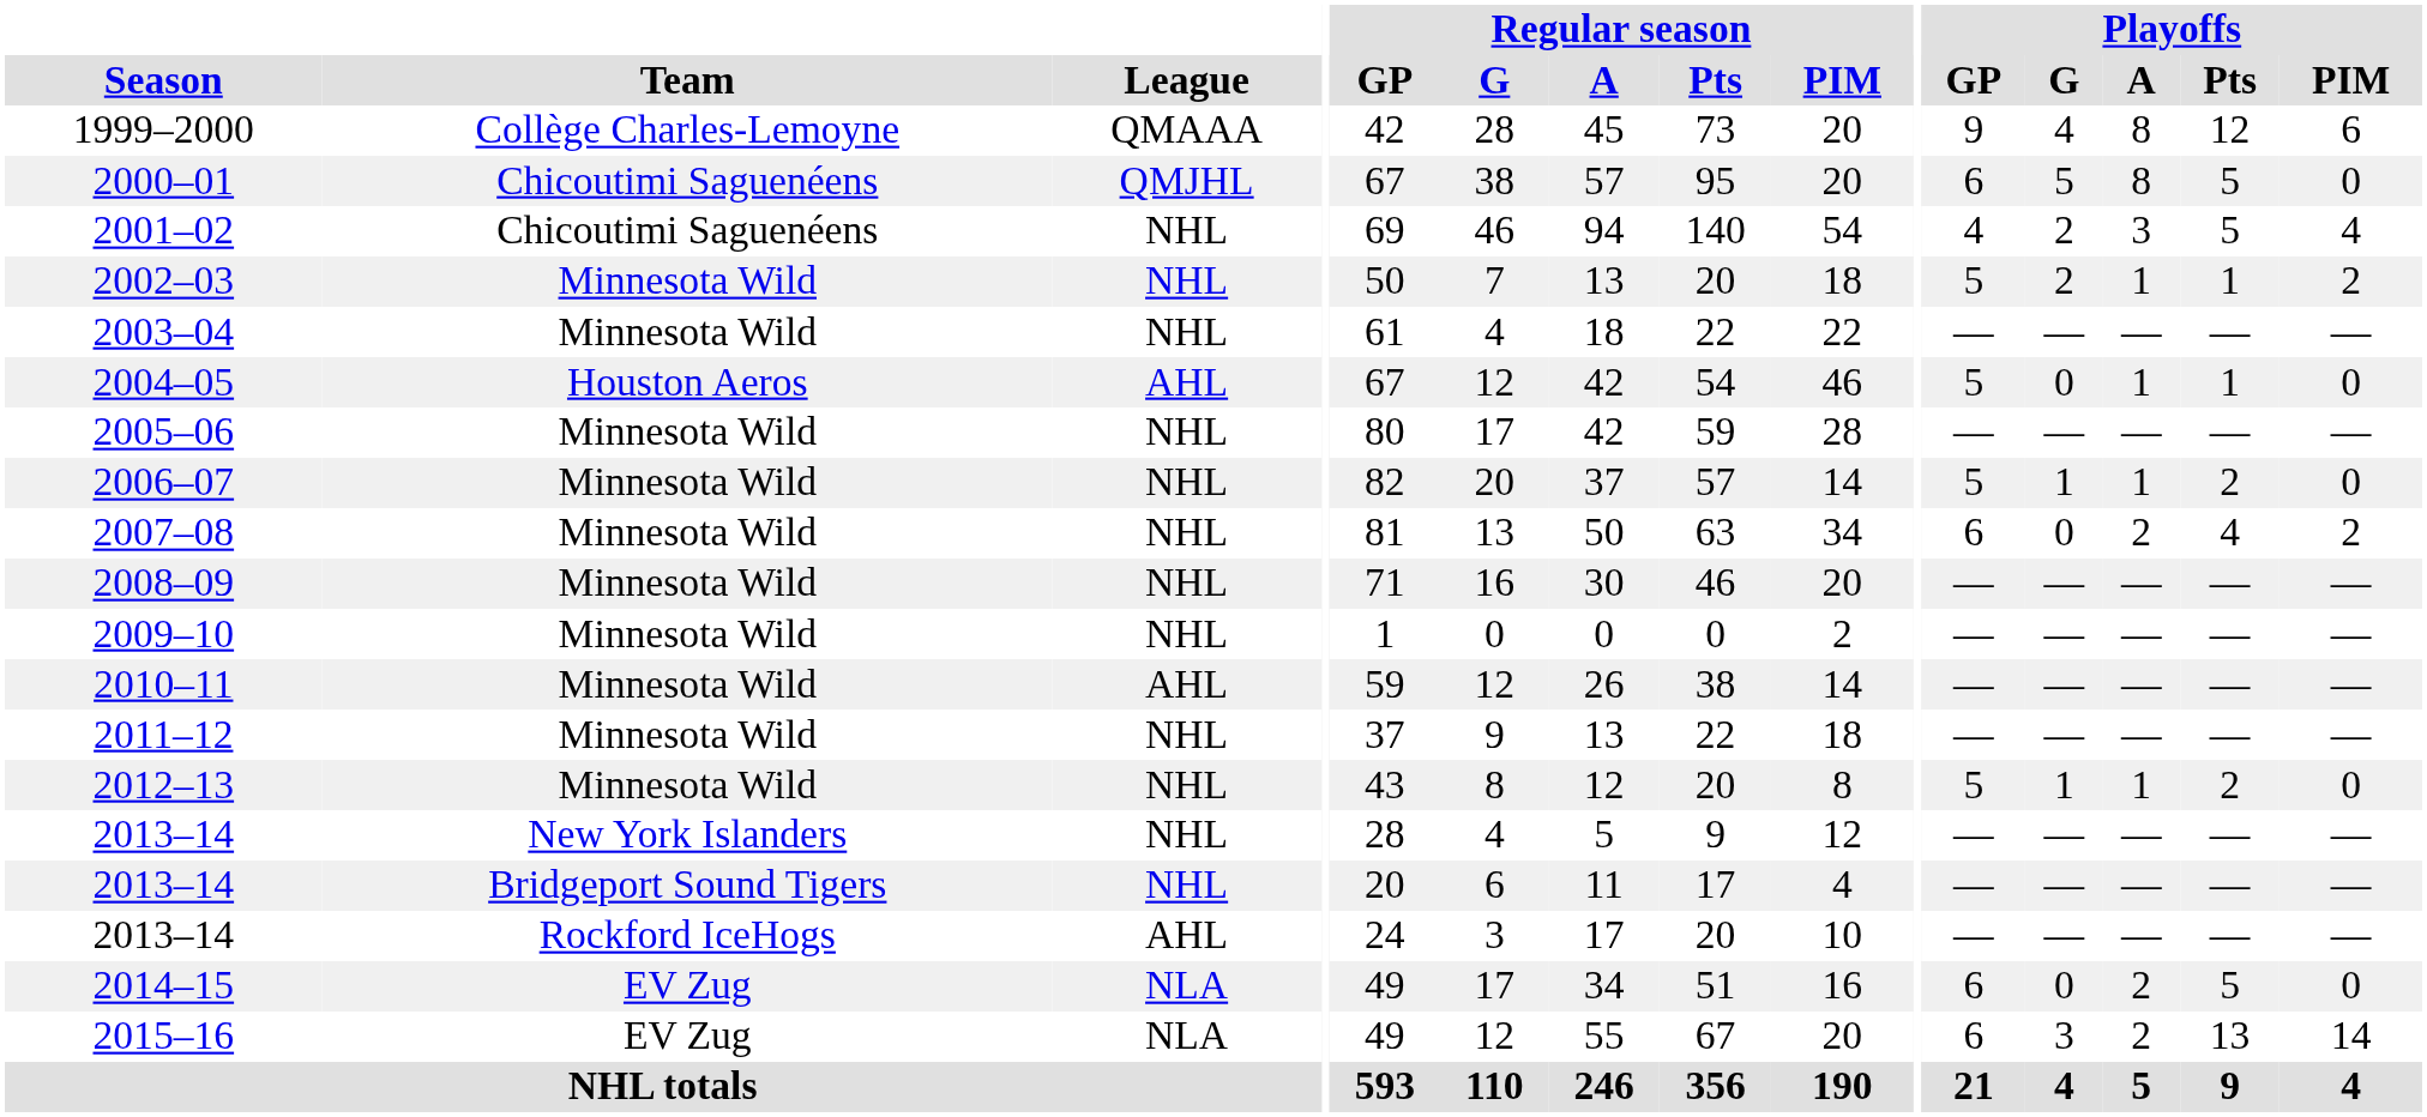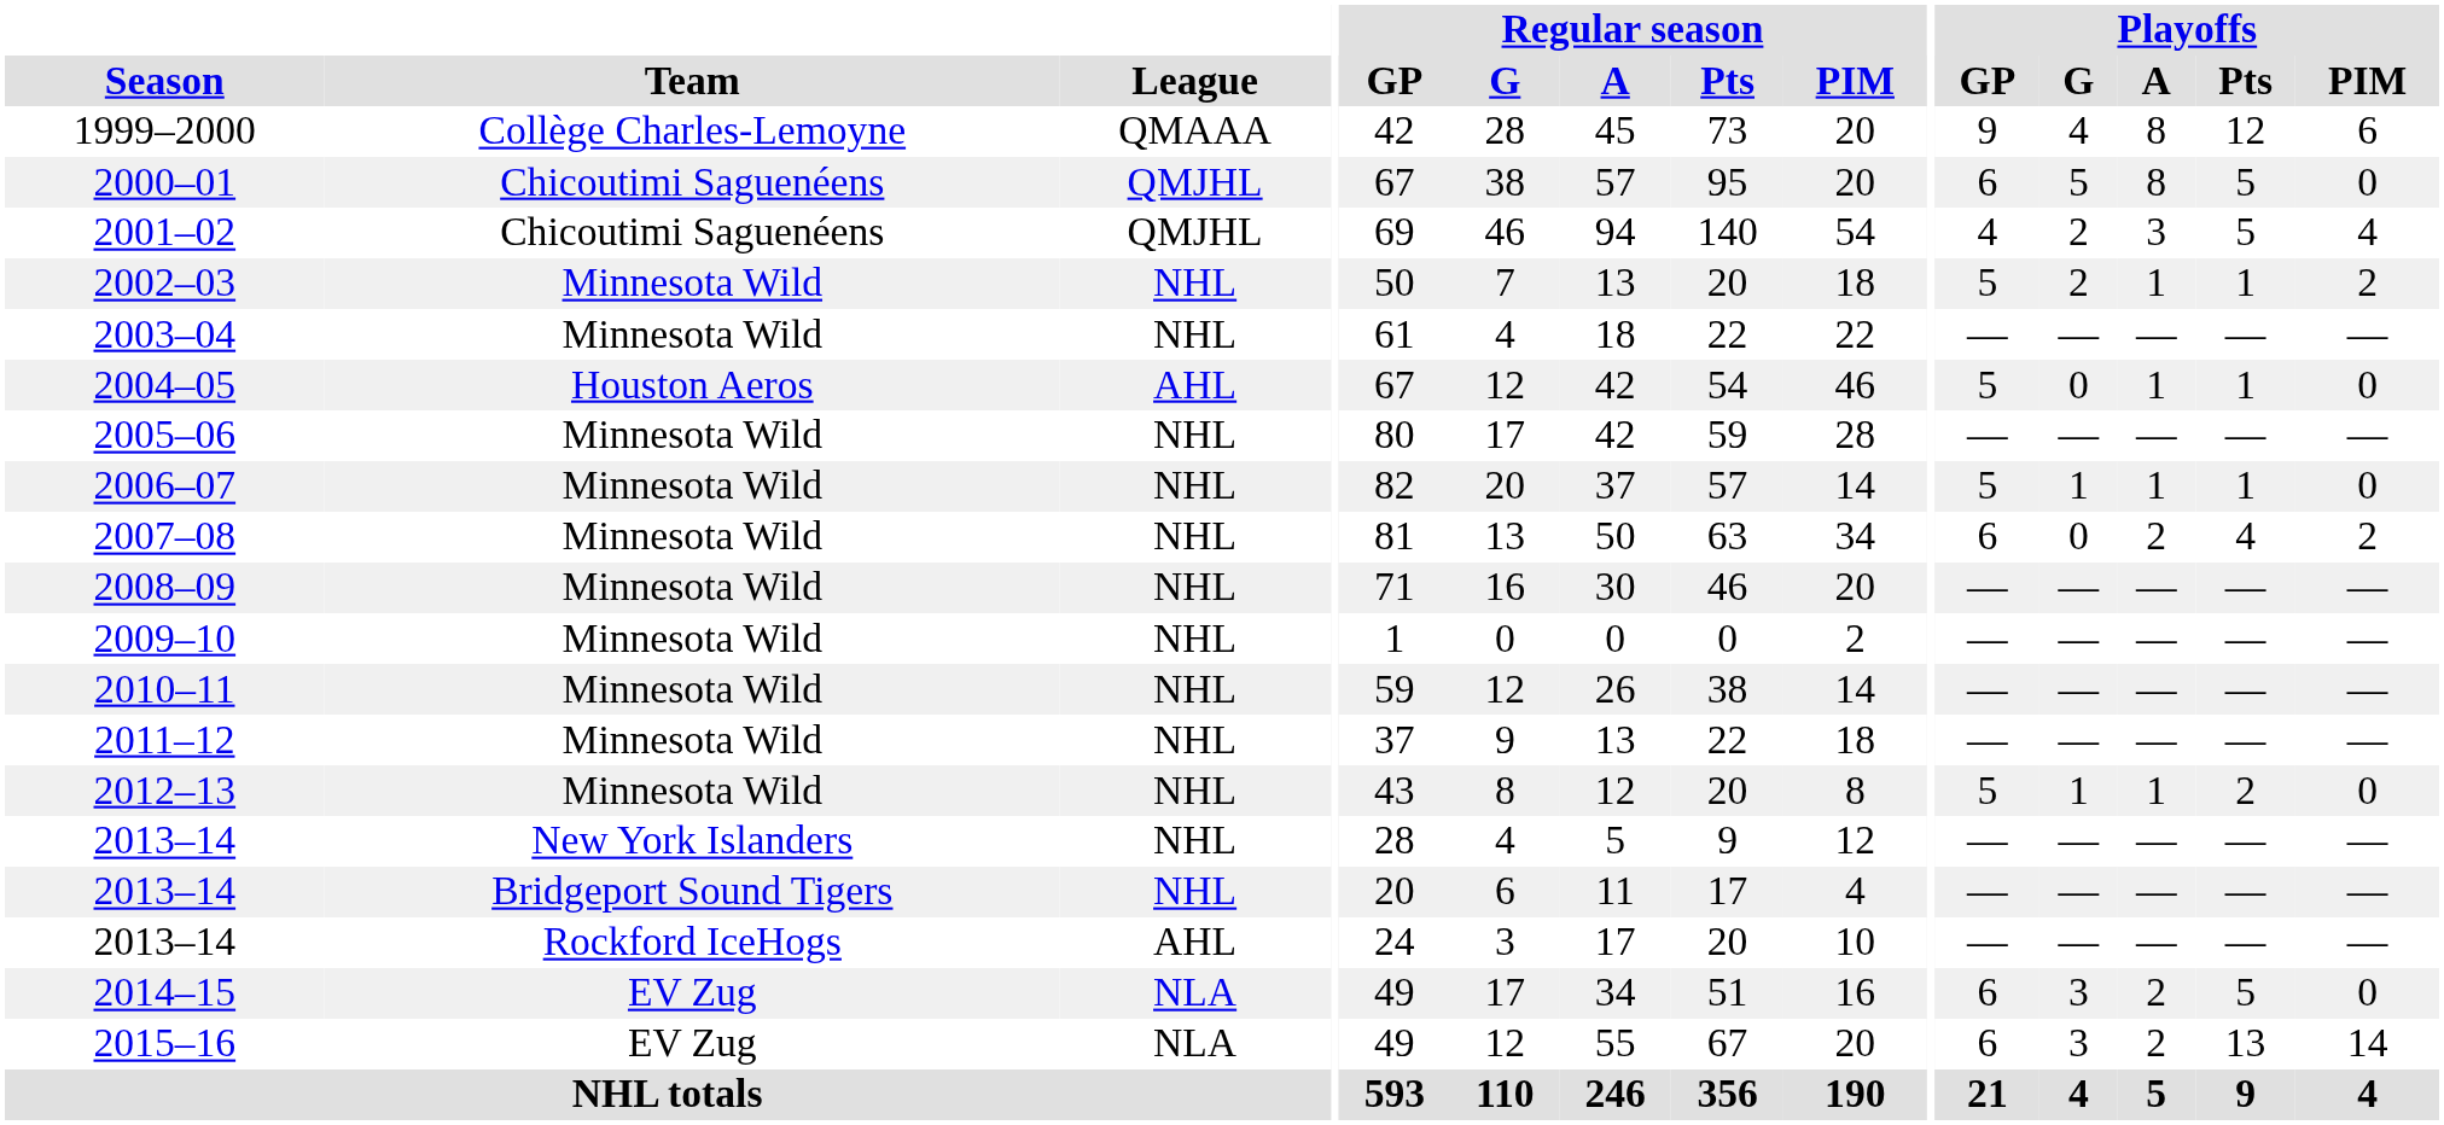2001–02 | League: NHL -> QMJHL
2006–07 | Playoffs / Pts: 2 -> 1
2010–11 | League: AHL -> NHL
2014–15 | Playoffs / G: 0 -> 3
